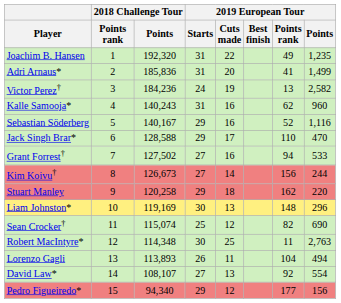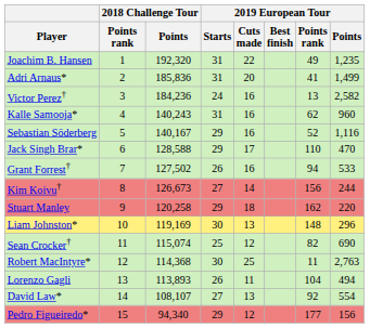Victor Perez† | 2019 European Tour / Cuts made: 19 -> 16
Grant Forrest† | 2019 European Tour / Starts: 27 -> 26
Robert MacIntyre* | 2018 Challenge Tour / Points: 114,348 -> 114,368
